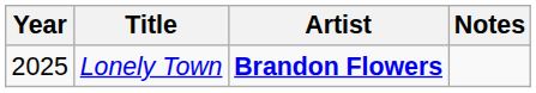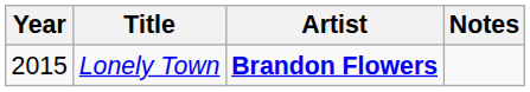Lonely Town | Year: 2025 -> 2015
